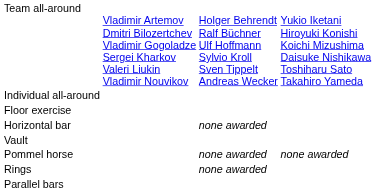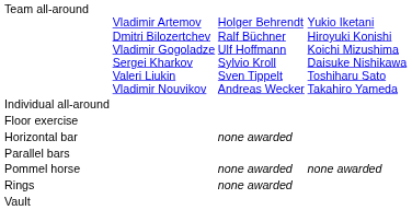rows swapped: Parallel bars <-> Vault
